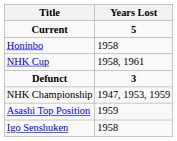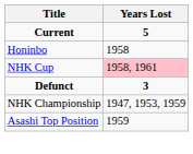NHK Cup | Years Lost: no background -> pink background
- row: Igo Senshuken | 1958
